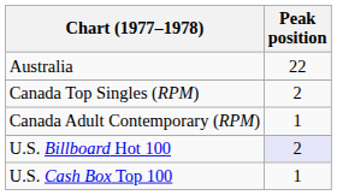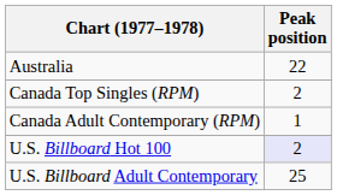+ row: U.S. Billboard Adult Contemporary | 25
- row: U.S. Cash Box Top 100 | 1
